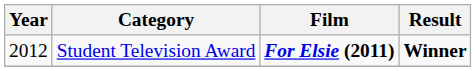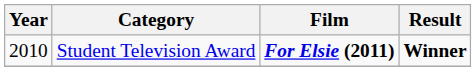Student Television Award | Year: 2012 -> 2010
